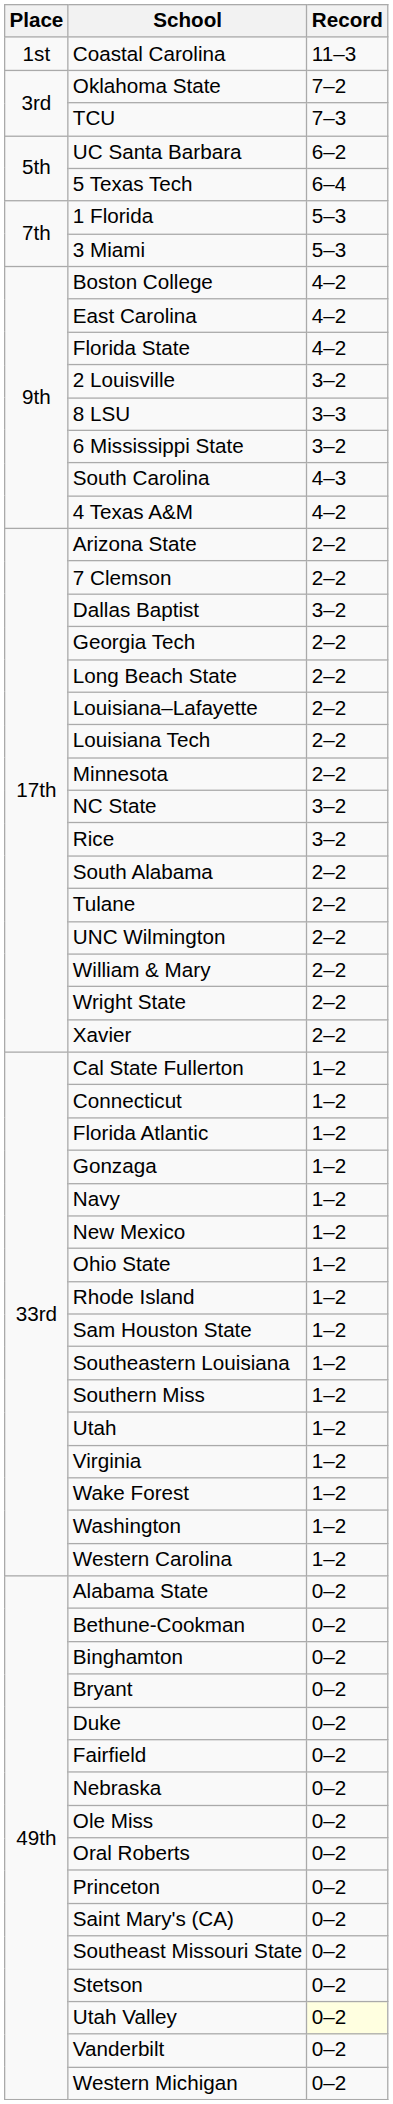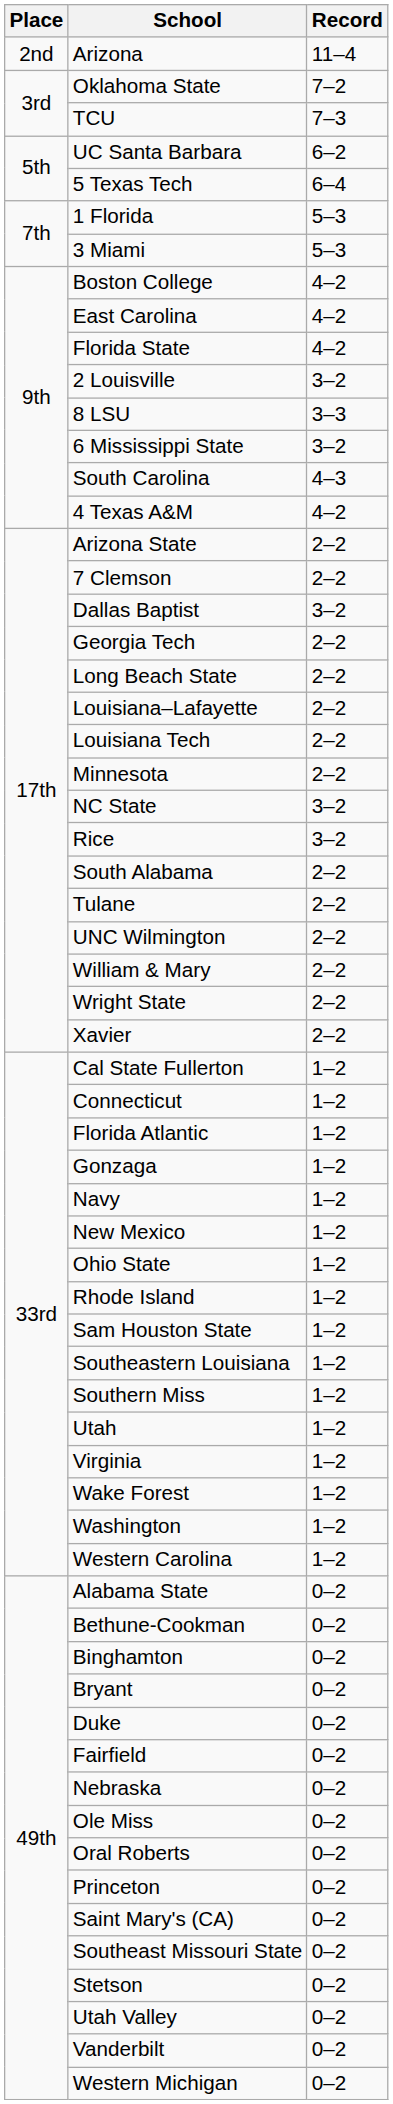- row: 1st | Coastal Carolina | 11–3
+ row: 2nd | Arizona | 11–4
Utah Valley | Record: lightyellow background -> no background
